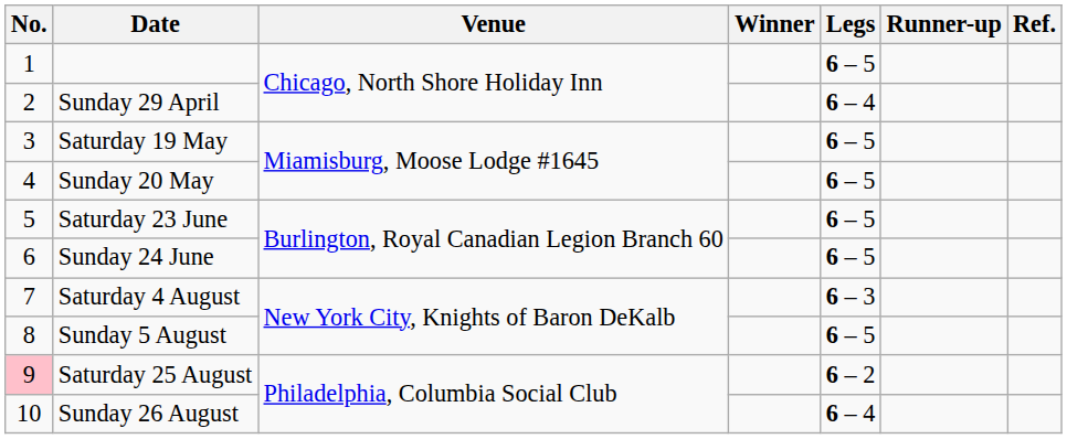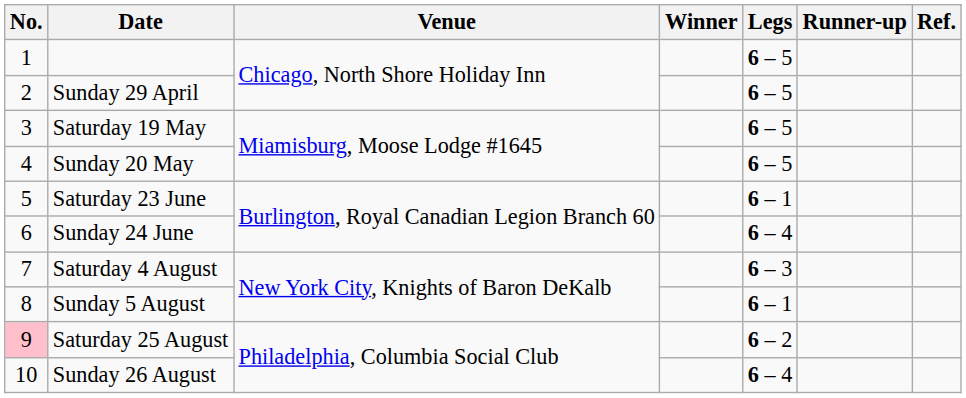Sunday 29 April | Legs: 6 – 4 -> 6 – 5
Saturday 23 June | Legs: 6 – 5 -> 6 – 1
Sunday 24 June | Legs: 6 – 5 -> 6 – 4
Sunday 5 August | Legs: 6 – 5 -> 6 – 1
